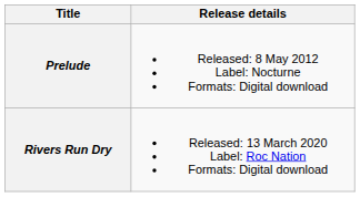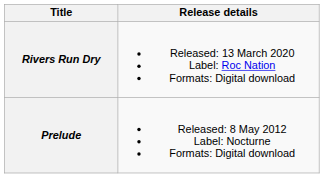rows swapped: Prelude <-> Rivers Run Dry
